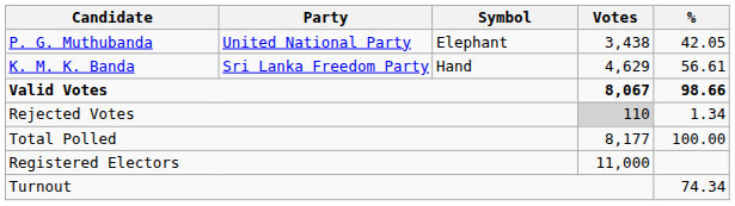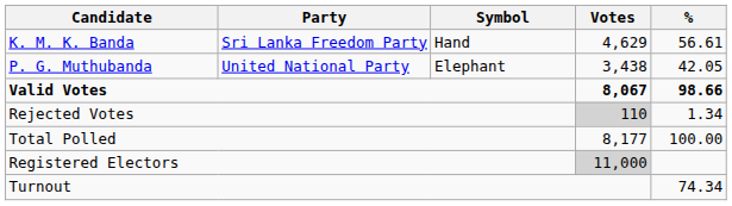rows swapped: K. M. K. Banda <-> P. G. Muthubanda
Registered Electors | Votes: no background -> lightgrey background
